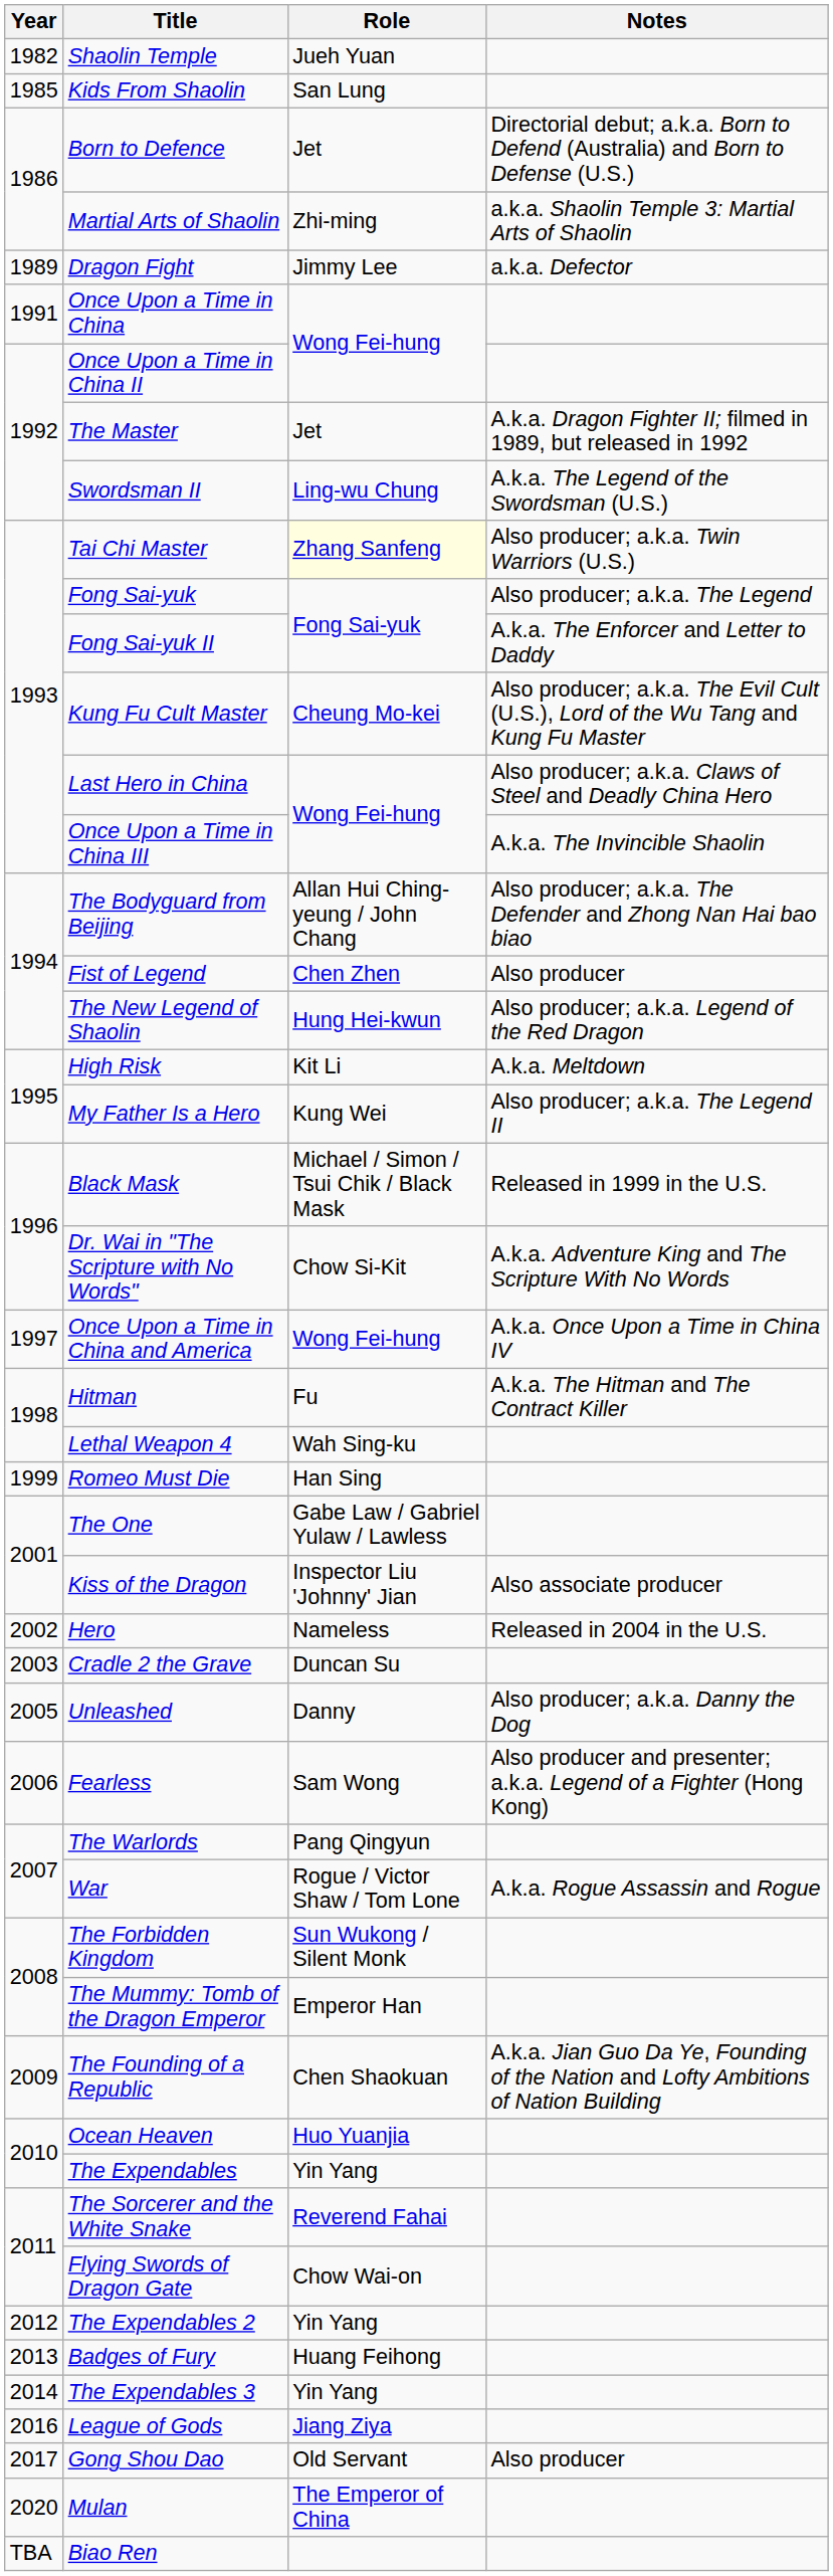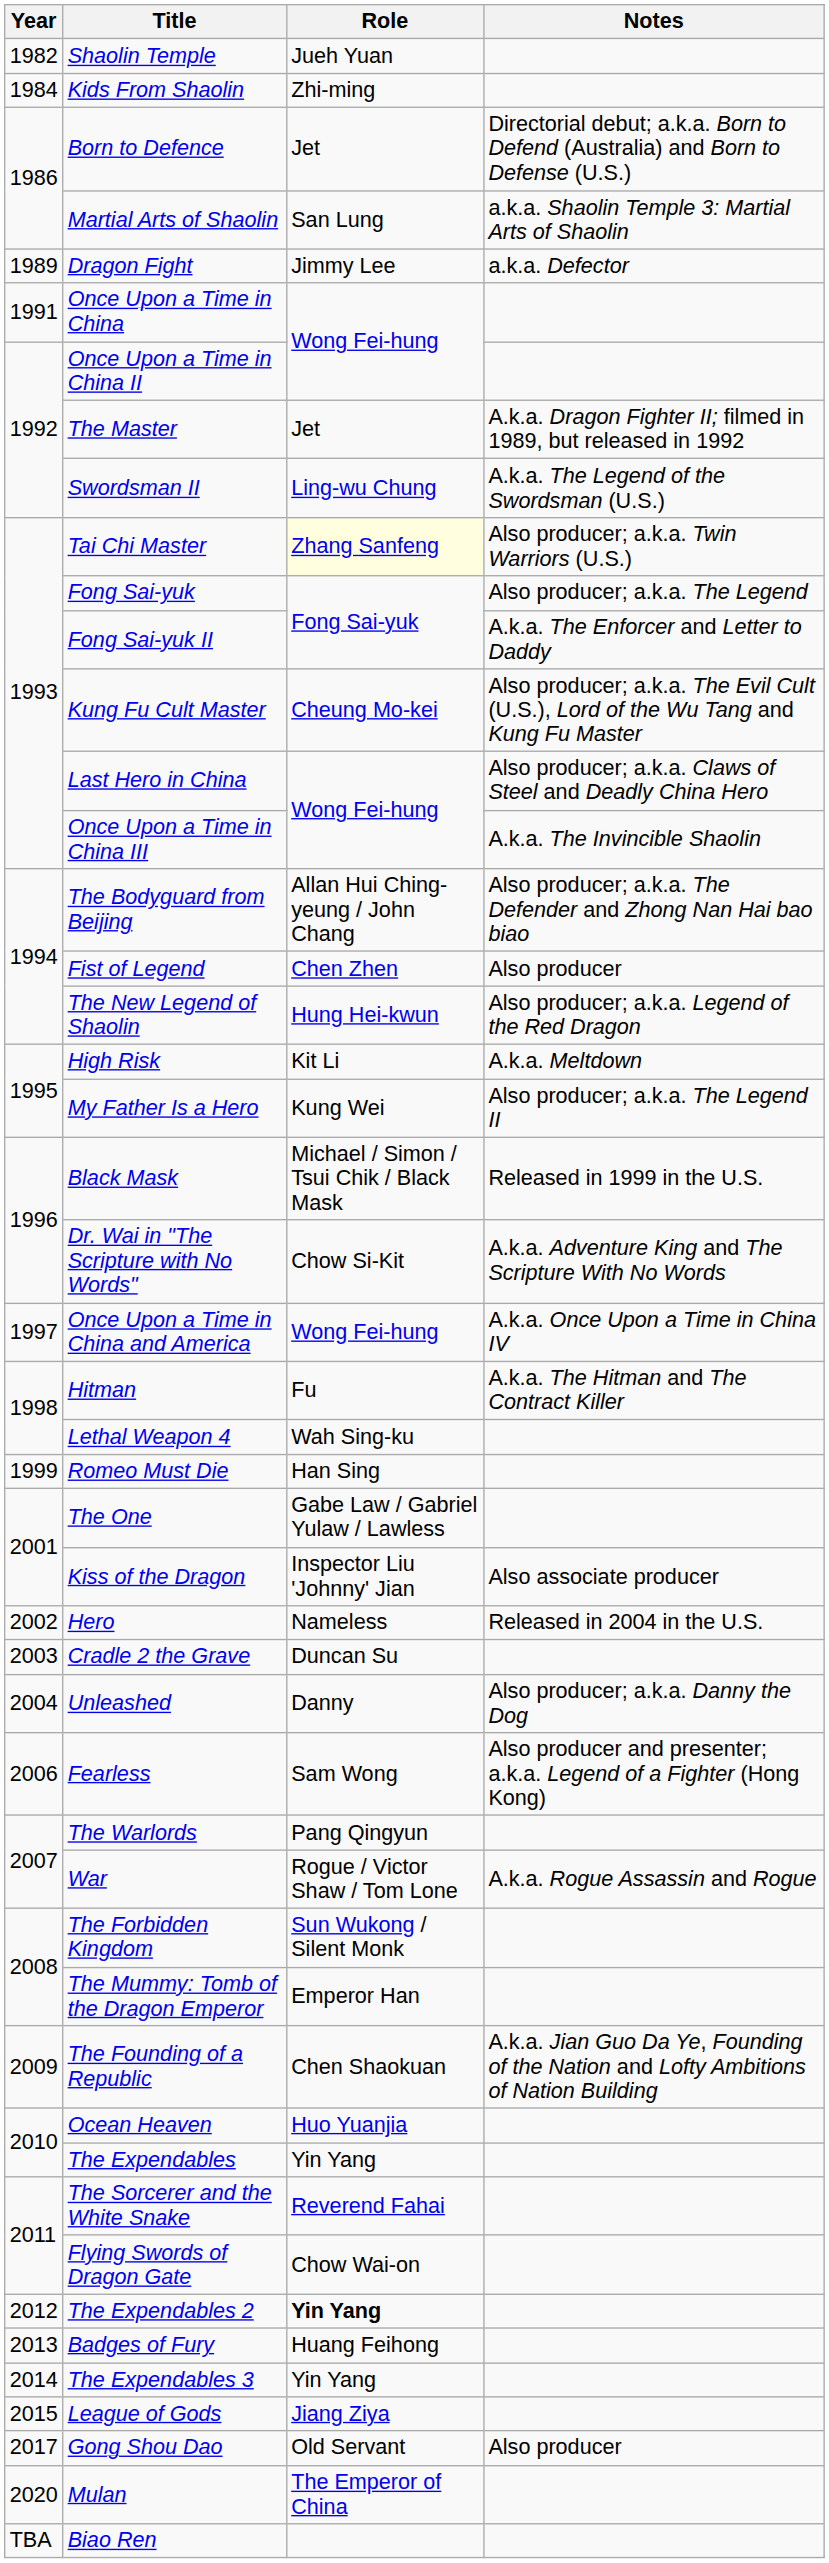Kids From Shaolin | Year: 1985 -> 1984
Kids From Shaolin | Role: San Lung -> Zhi-ming
Martial Arts of Shaolin | Role: Zhi-ming -> San Lung
Unleashed | Year: 2005 -> 2004
The Expendables 2 | Role: normal -> bold
League of Gods | Year: 2016 -> 2015
